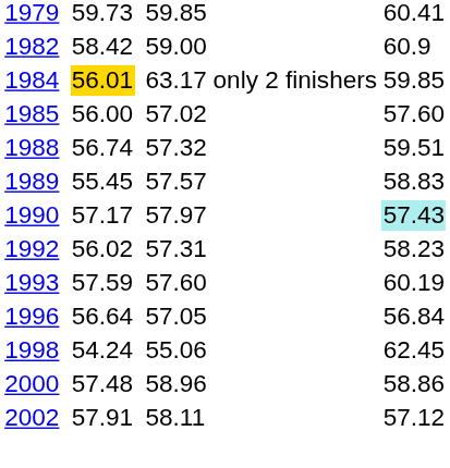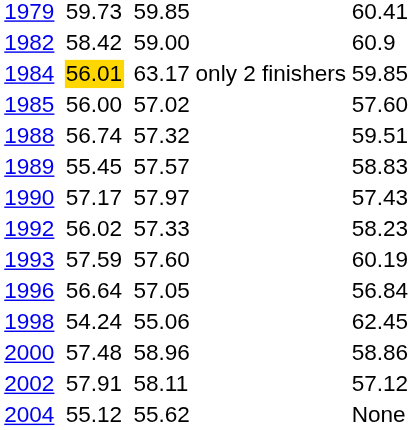1990 | column 7: paleturquoise background -> no background
1992 | column 5: 57.31 -> 57.33
+ row: 2004 | 55.12 | 55.62 | None
